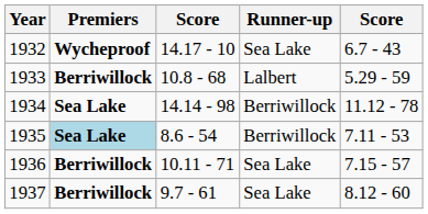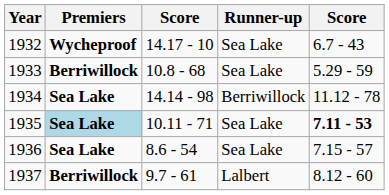1933 | Runner-up: Lalbert -> Sea Lake
1935 | column 3: 8.6 - 54 -> 10.11 - 71
1935 | Runner-up: Berriwillock -> Sea Lake
1935 | column 5: normal -> bold
1936 | Premiers: Berriwillock -> Sea Lake
1936 | column 3: 10.11 - 71 -> 8.6 - 54
1937 | Runner-up: Sea Lake -> Lalbert
